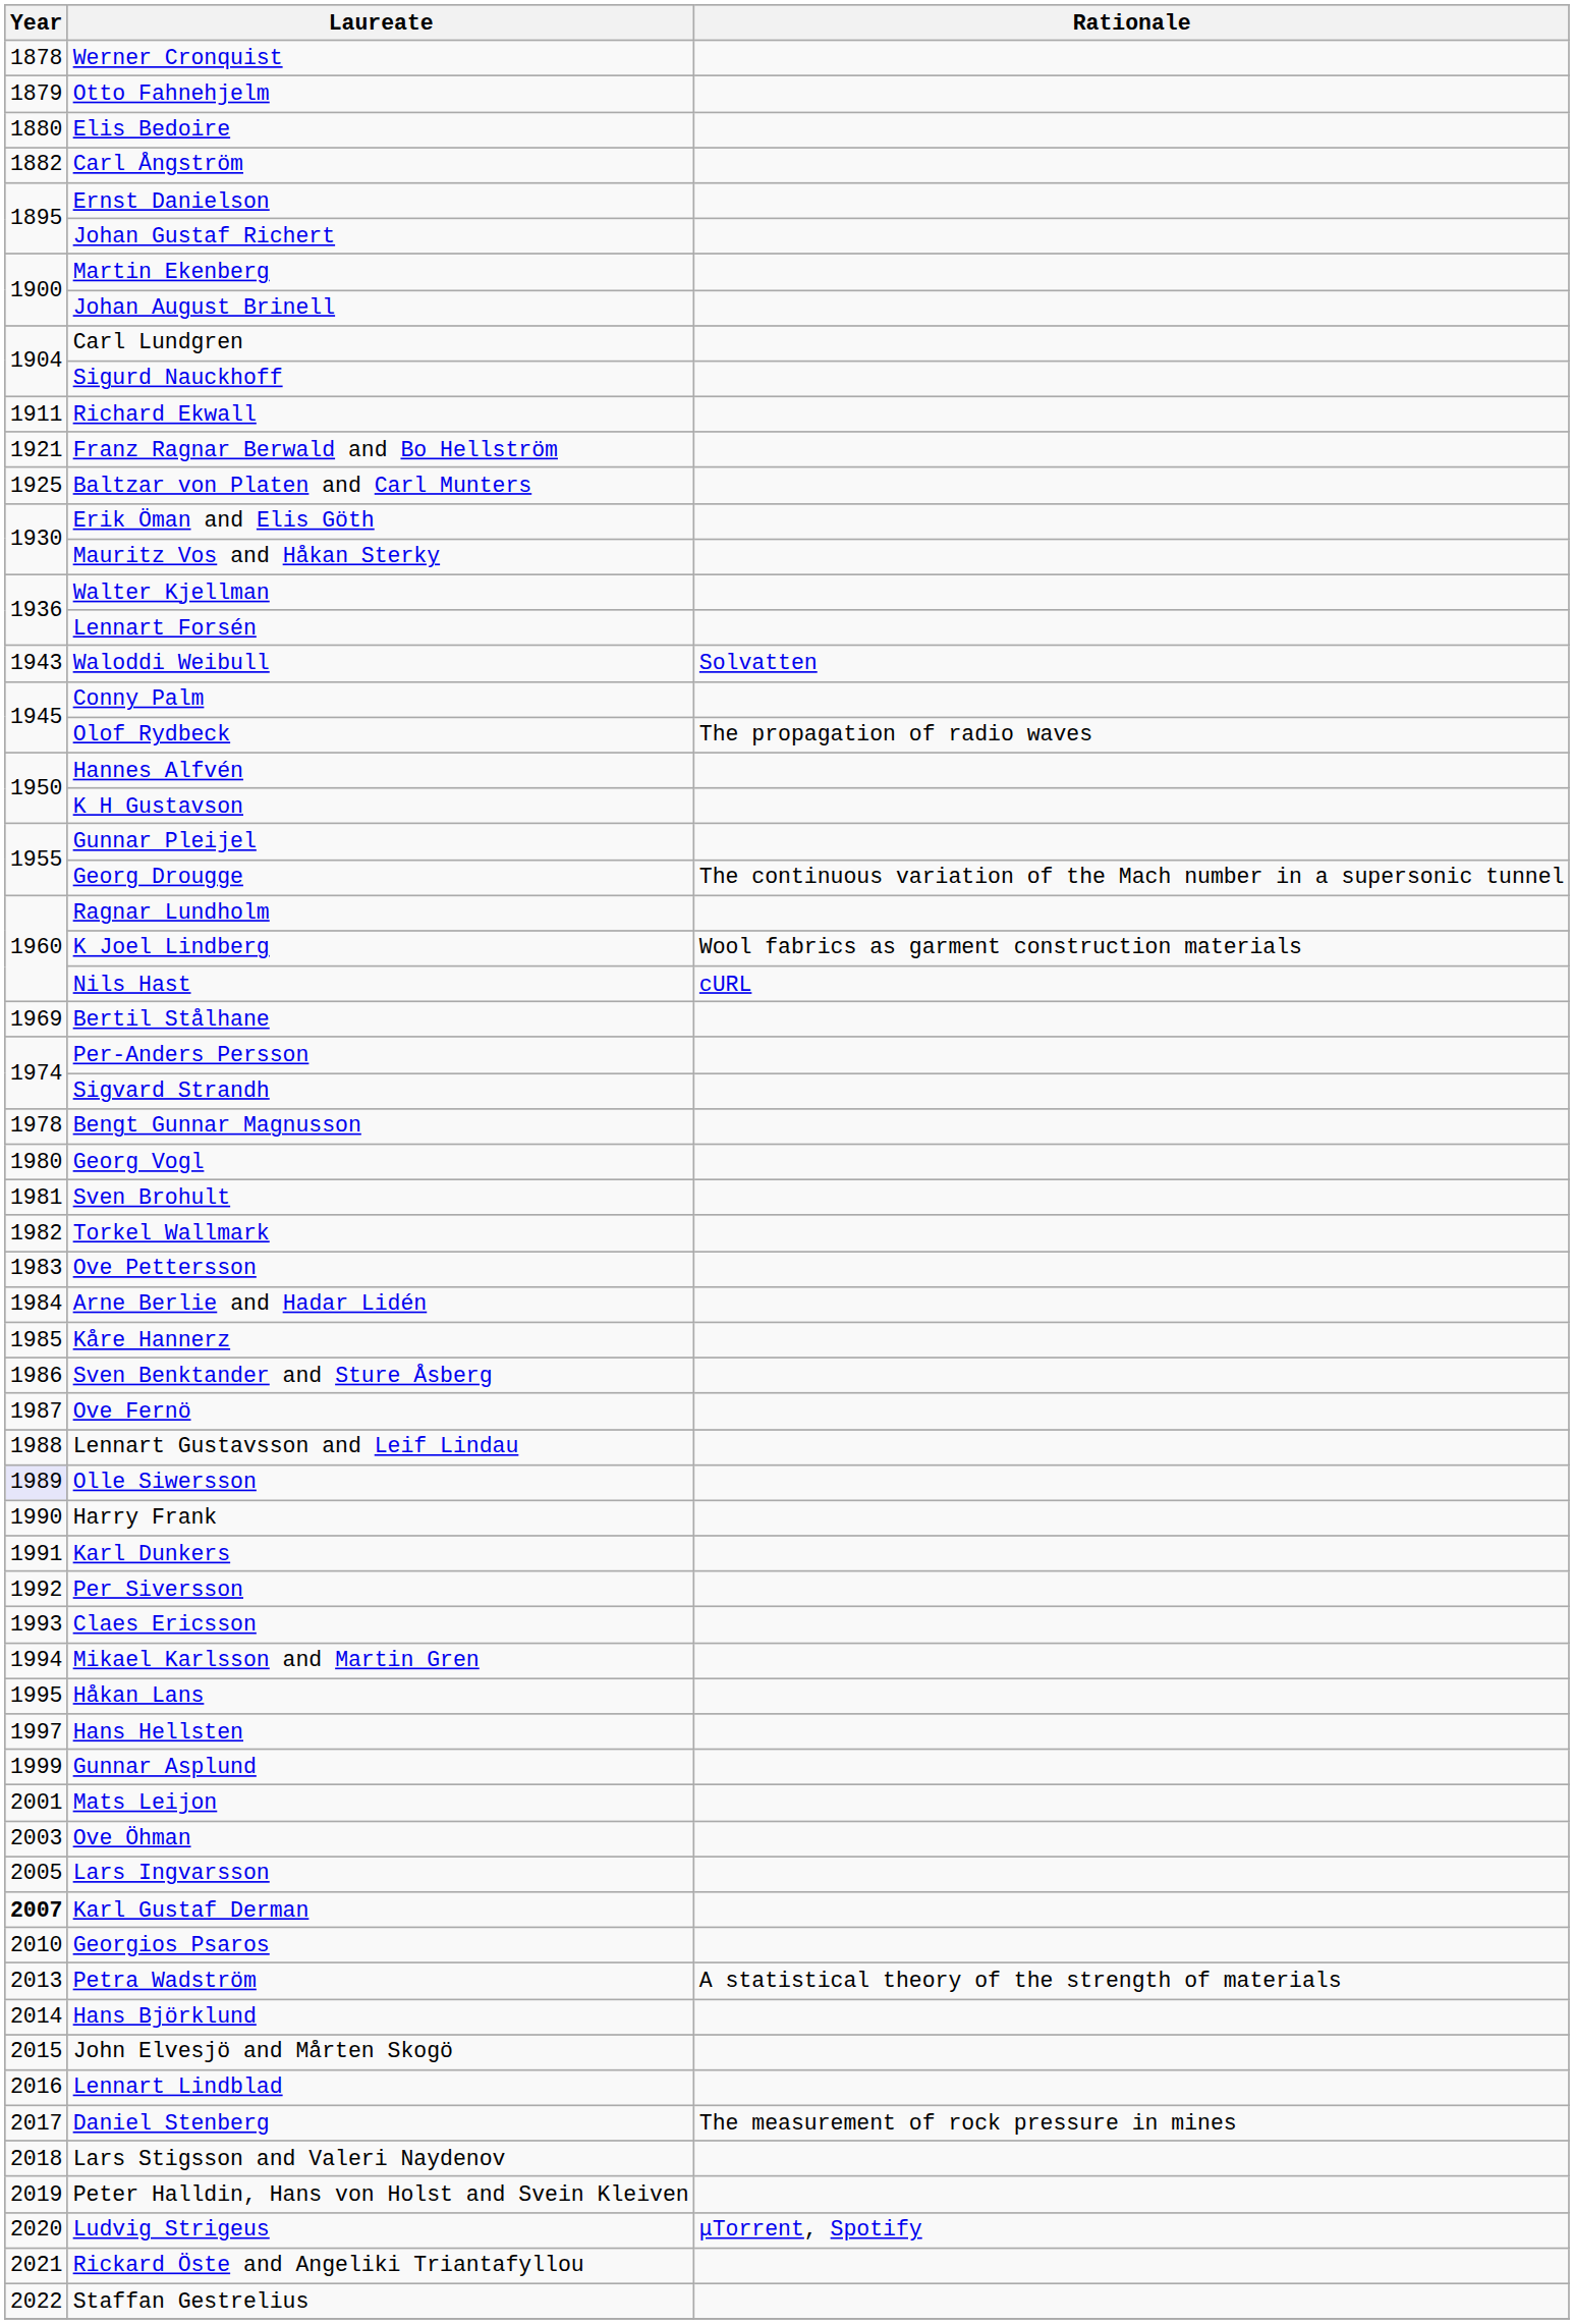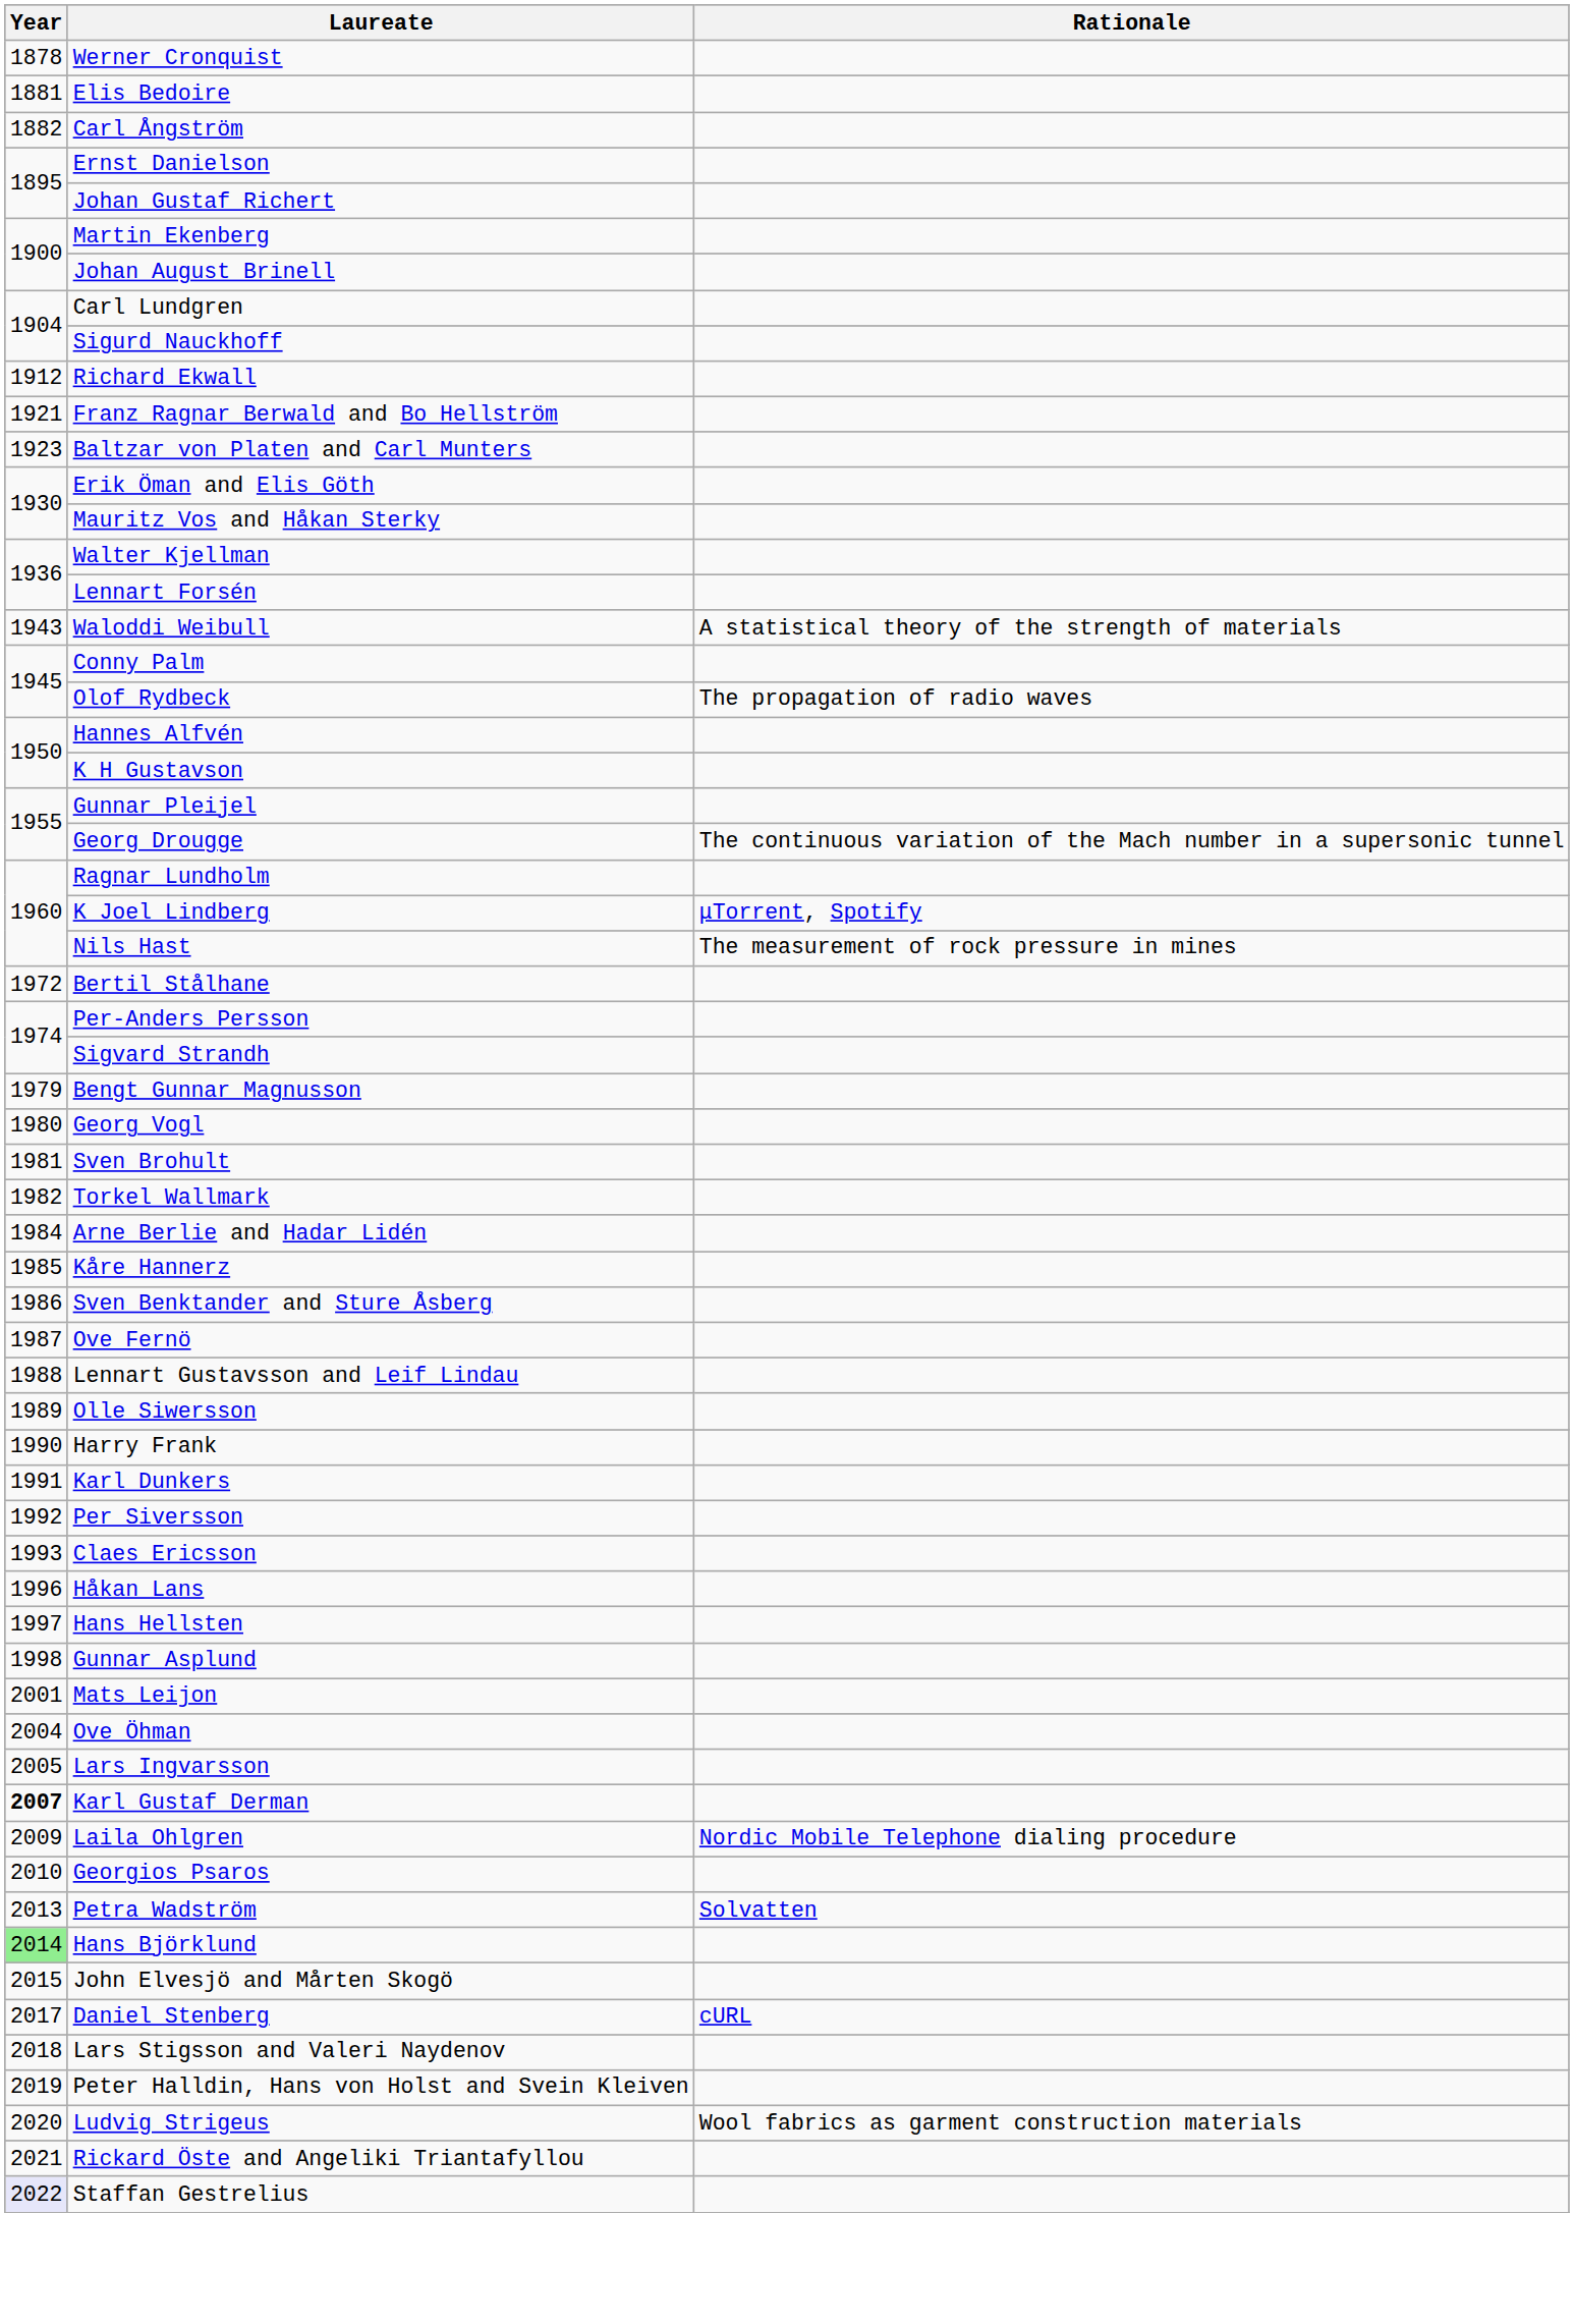- row: 1879 | Otto Fahnehjelm
Elis Bedoire | Year: 1880 -> 1881
Richard Ekwall | Year: 1911 -> 1912
Baltzar von Platen and Carl Munters | Year: 1925 -> 1923
Waloddi Weibull | Rationale: Solvatten -> A statistical theory of the strength of materials
K Joel Lindberg | Rationale: Wool fabrics as garment construction materials -> μTorrent, Spotify
Nils Hast | Rationale: cURL -> The measurement of rock pressure in mines
Bertil Stålhane | Year: 1969 -> 1972
Bengt Gunnar Magnusson | Year: 1978 -> 1979
- row: 1983 | Ove Pettersson
Olle Siwersson | Year: lavender background -> no background
- row: 1994 | Mikael Karlsson and Martin Gren
Håkan Lans | Year: 1995 -> 1996
Gunnar Asplund | Year: 1999 -> 1998
Ove Öhman | Year: 2003 -> 2004
+ row: 2009 | Laila Ohlgren | Nordic Mobile Telephone dialing procedure
Petra Wadström | Rationale: A statistical theory of the strength of materials -> Solvatten
Hans Björklund | Year: no background -> lightgreen background
- row: 2016 | Lennart Lindblad
Daniel Stenberg | Rationale: The measurement of rock pressure in mines -> cURL
Ludvig Strigeus | Rationale: μTorrent, Spotify -> Wool fabrics as garment construction materials
Staffan Gestrelius | Year: no background -> lavender background
